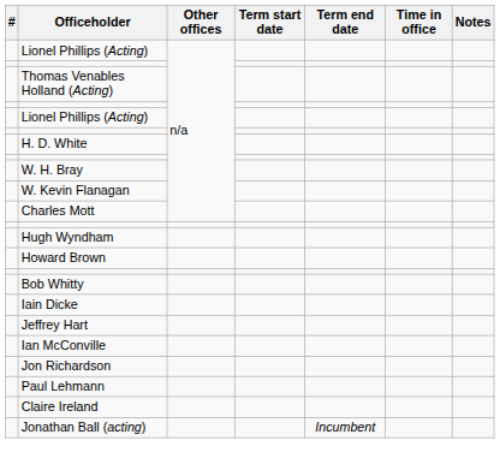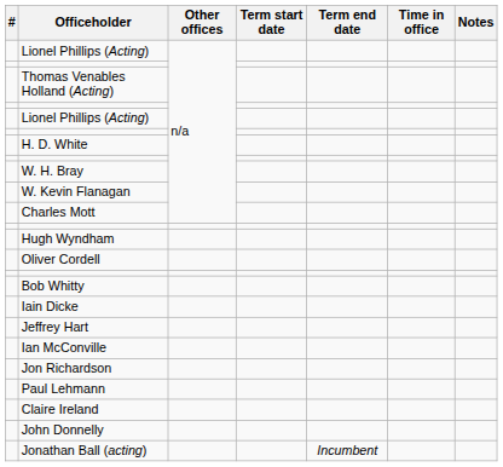+ row: Oliver Cordell
- row: Howard Brown
+ row: John Donnelly
